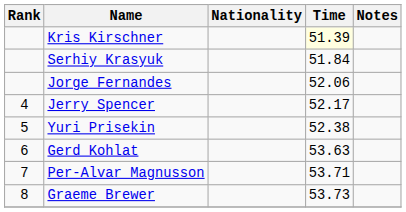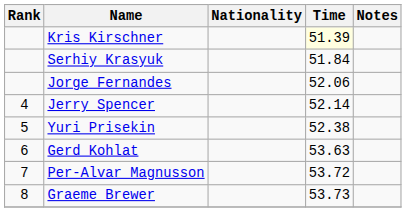Jerry Spencer | Time: 52.17 -> 52.14
Per-Alvar Magnusson | Time: 53.71 -> 53.72
